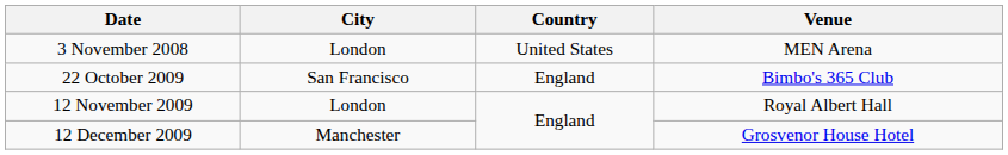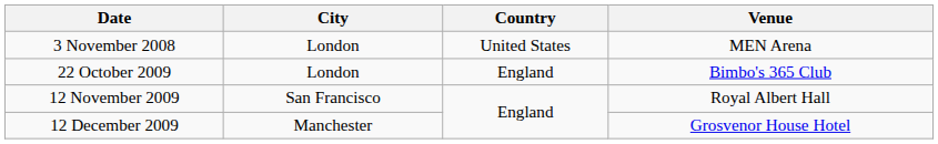22 October 2009 | City: San Francisco -> London
12 November 2009 | City: London -> San Francisco
